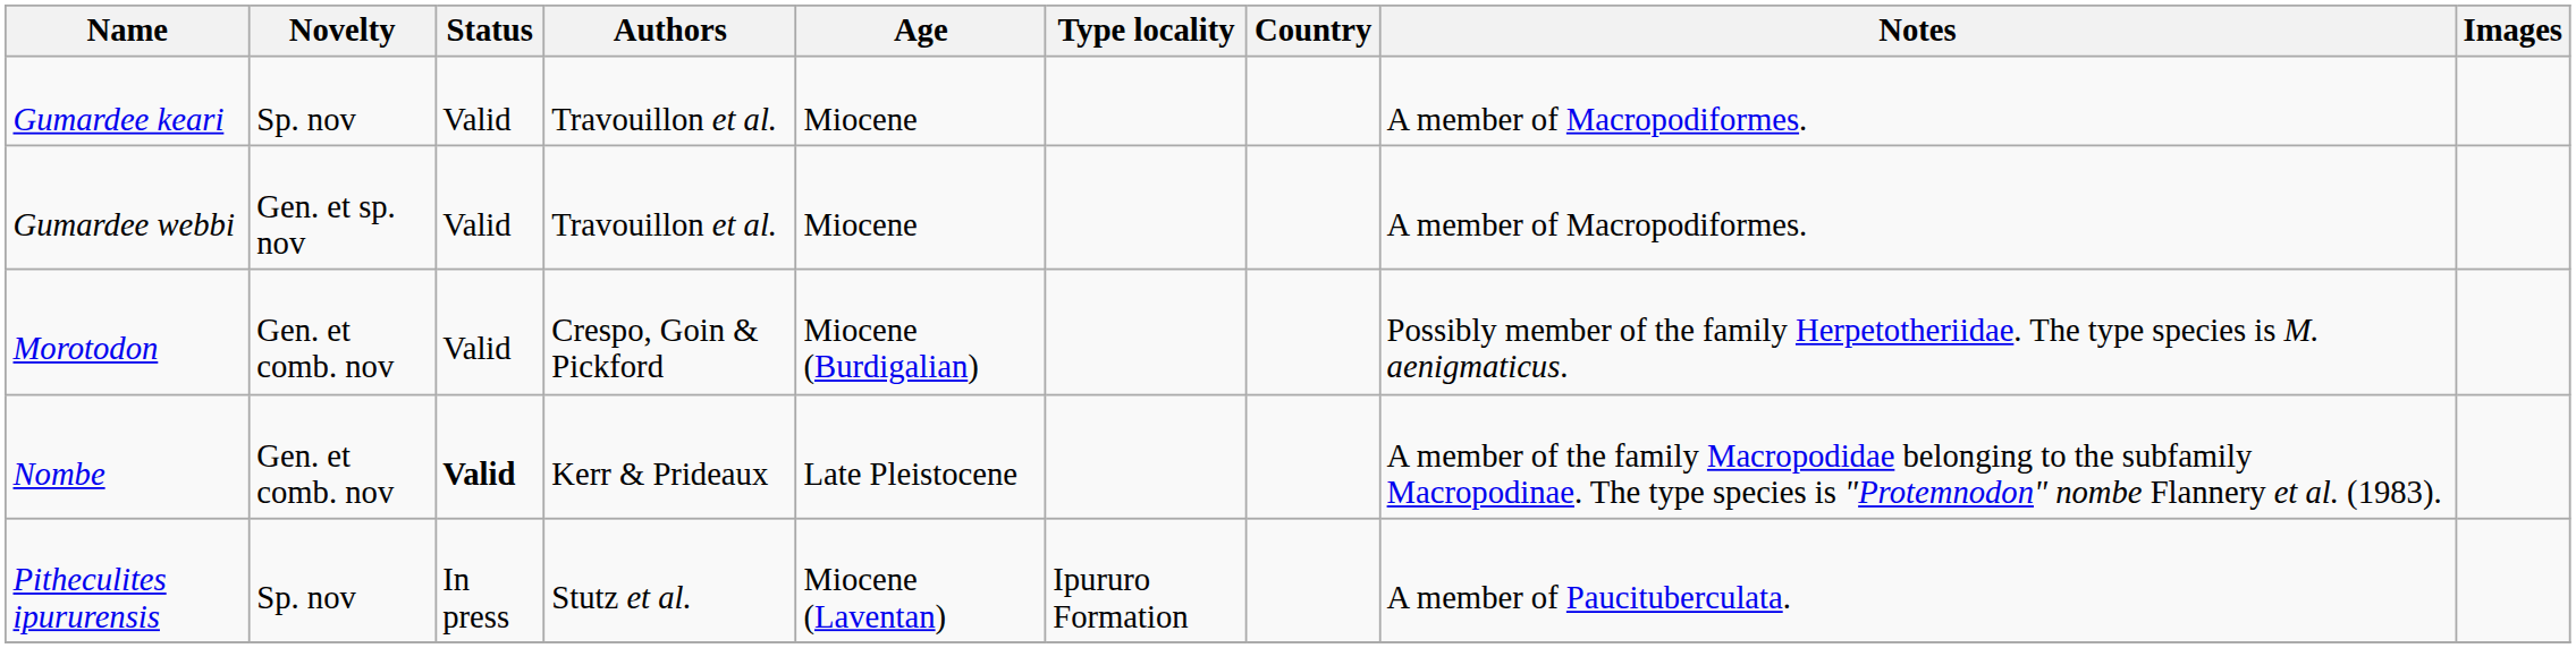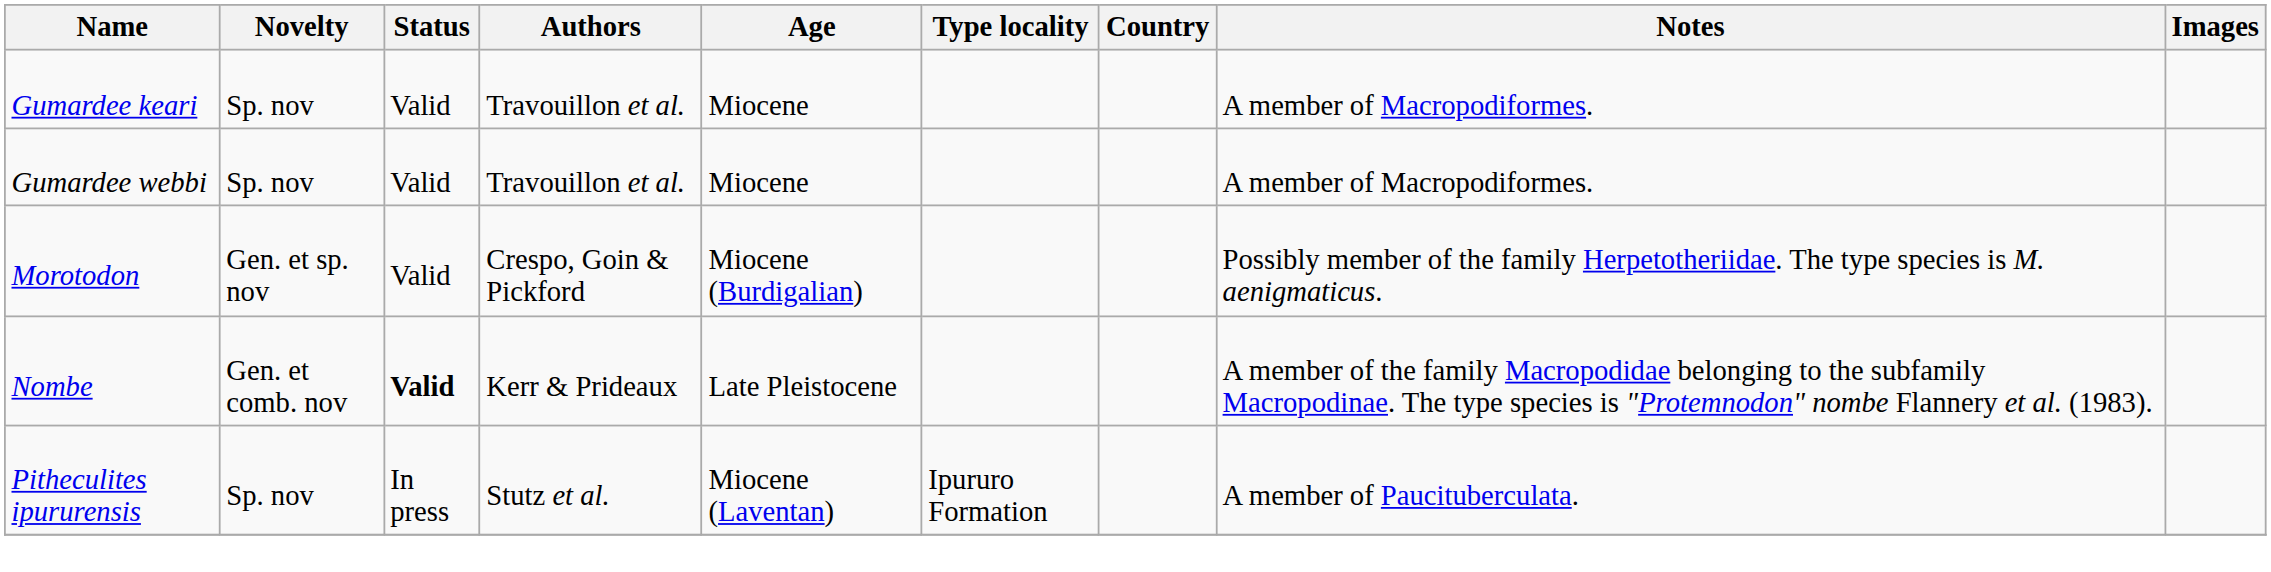Gumardee webbi | Novelty: Gen. et sp. nov -> Sp. nov
Morotodon | Novelty: Gen. et comb. nov -> Gen. et sp. nov
